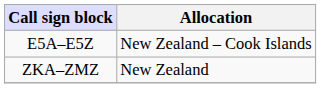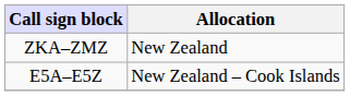rows swapped: E5A–E5Z <-> ZKA–ZMZ
